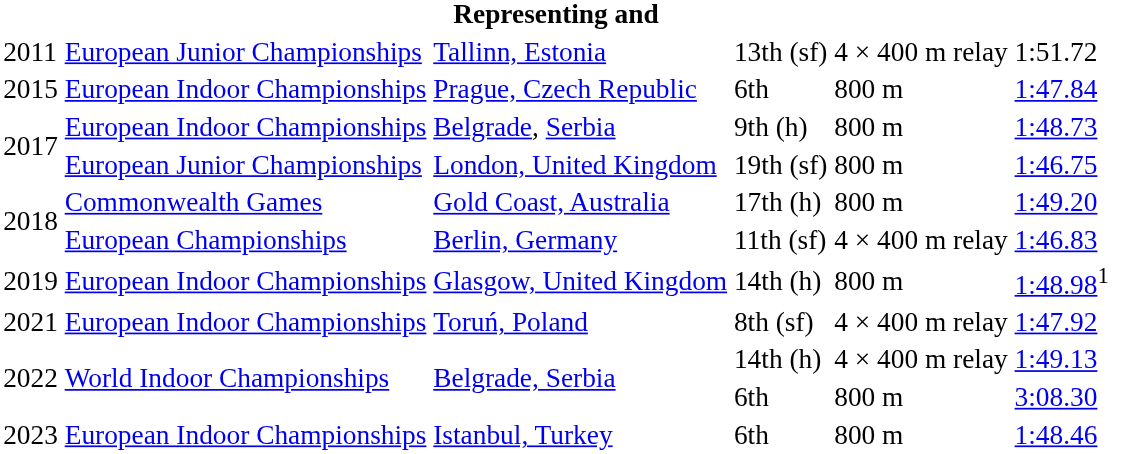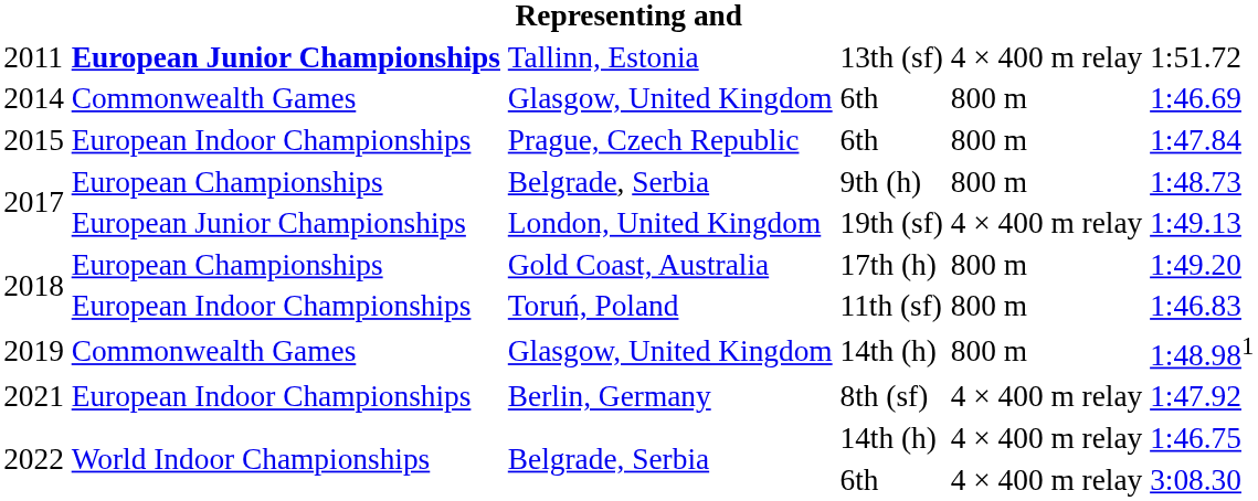2011 | column 2: normal -> bold
+ row: 2014 | Commonwealth Games | Glasgow, United Kingdom | 6th | 800 m | 1:46.69
2017 / 9th (h) | column 2: European Indoor Championships -> European Championships
2017 / 19th (sf) | column 5: 800 m -> 4 × 400 m relay
2017 / 19th (sf) | column 6: 1:46.75 -> 1:49.13
2018 / 17th (h) | column 2: Commonwealth Games -> European Championships
2018 / 11th (sf) | column 2: European Championships -> European Indoor Championships
2018 / 11th (sf) | column 3: Berlin, Germany -> Toruń, Poland
2018 / 11th (sf) | column 5: 4 × 400 m relay -> 800 m
2019 | column 2: European Indoor Championships -> Commonwealth Games
2021 | column 3: Toruń, Poland -> Berlin, Germany
2022 / 14th (h) | column 6: 1:49.13 -> 1:46.75
2022 / 6th | column 5: 800 m -> 4 × 400 m relay
- row: 2023 | European Indoor Championships | Istanbul, Turkey | 6th | 800 m | 1:48.46
